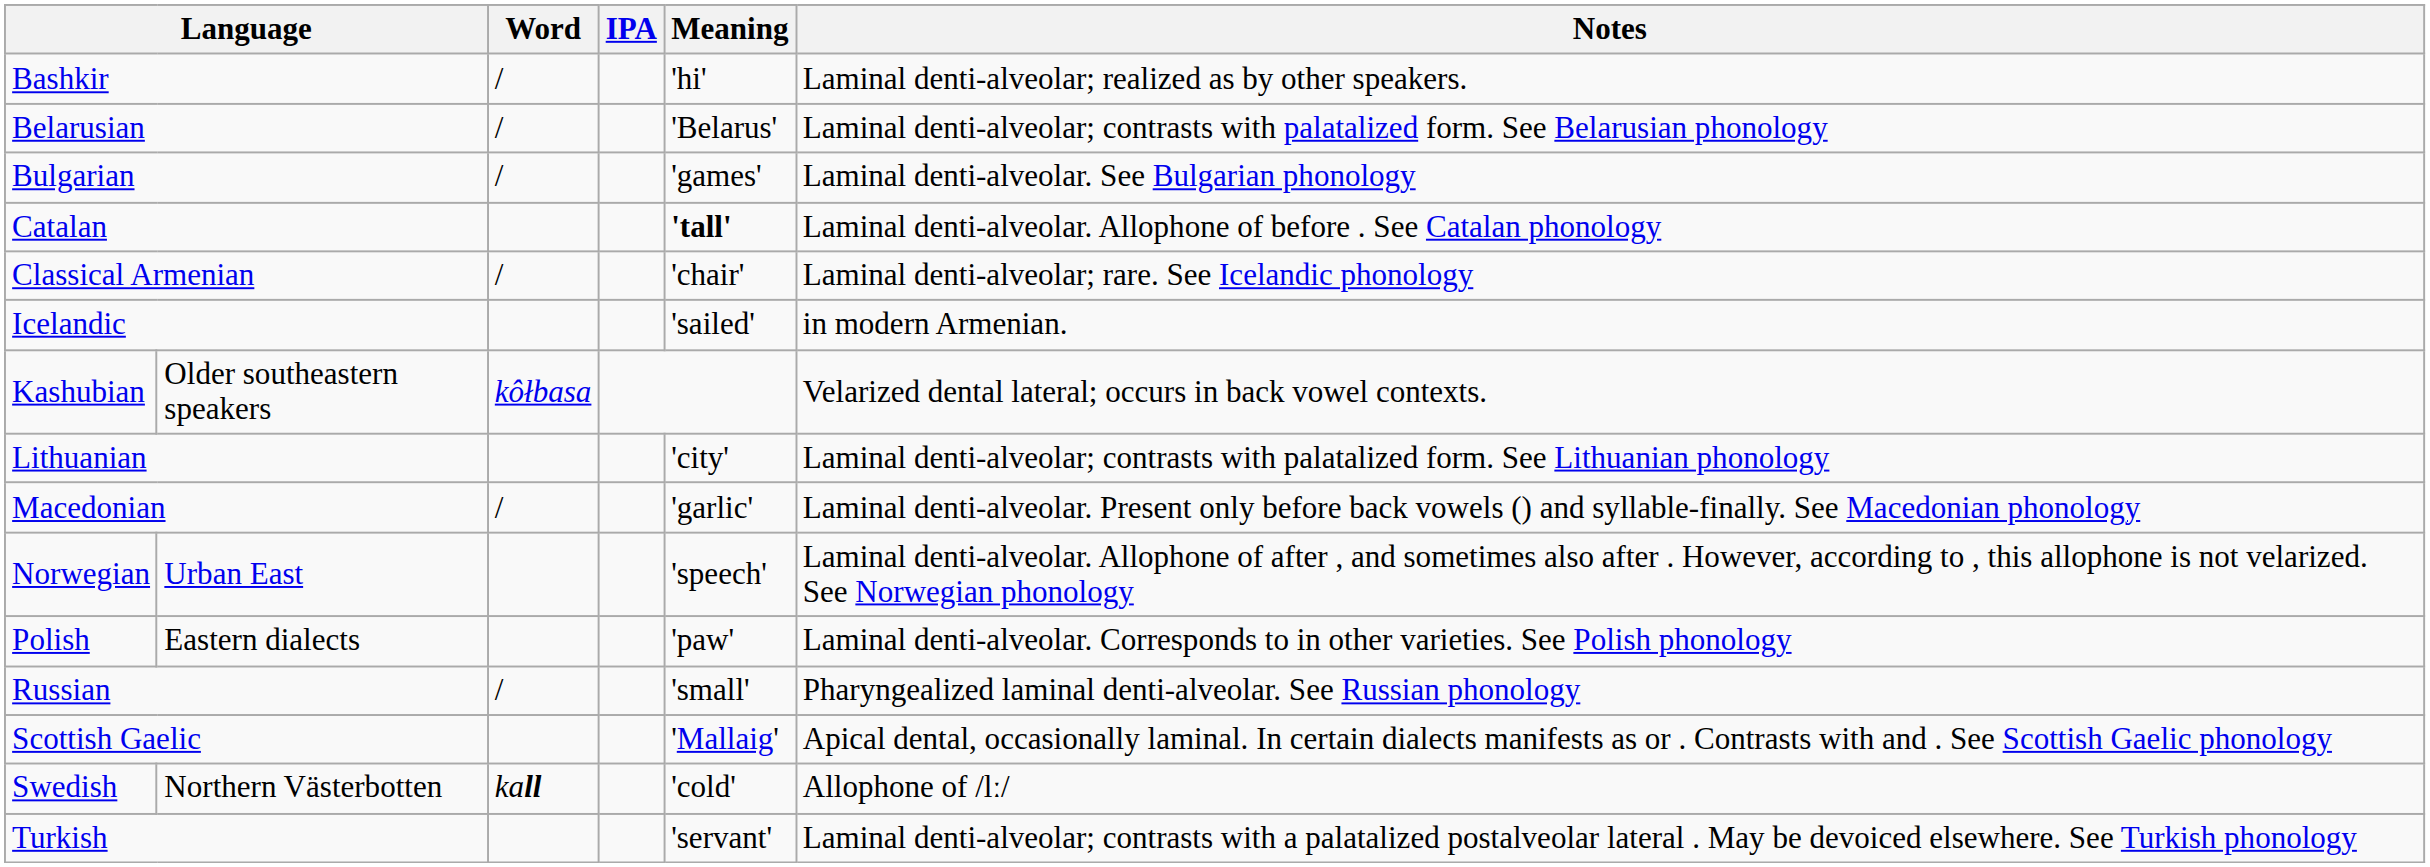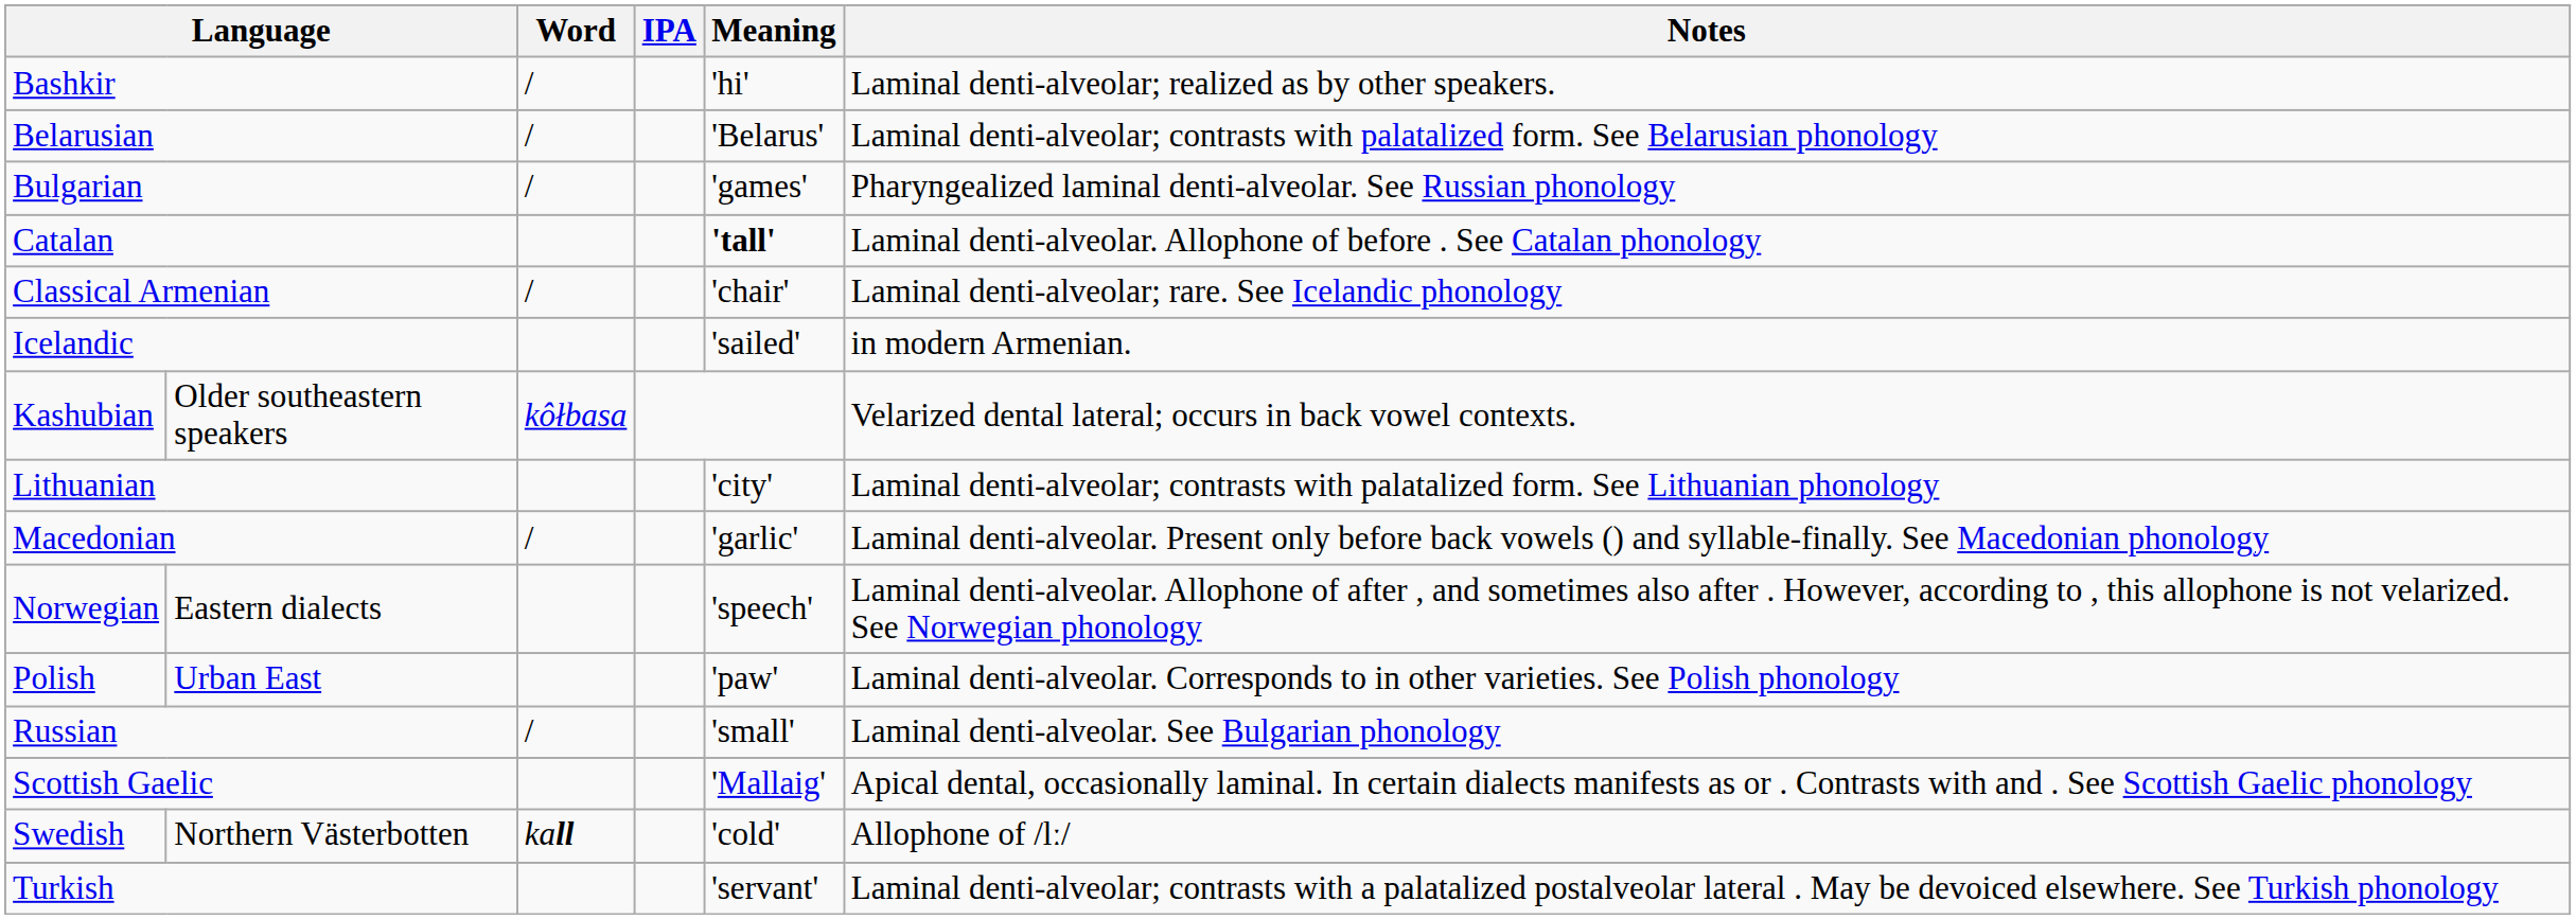Bulgarian | Notes: Laminal denti-alveolar. See Bulgarian phonology -> Pharyngealized laminal denti-alveolar. See Russian phonology
Norwegian | column 2: Urban East -> Eastern dialects
Polish | column 2: Eastern dialects -> Urban East
Russian | Notes: Pharyngealized laminal denti-alveolar. See Russian phonology -> Laminal denti-alveolar. See Bulgarian phonology
